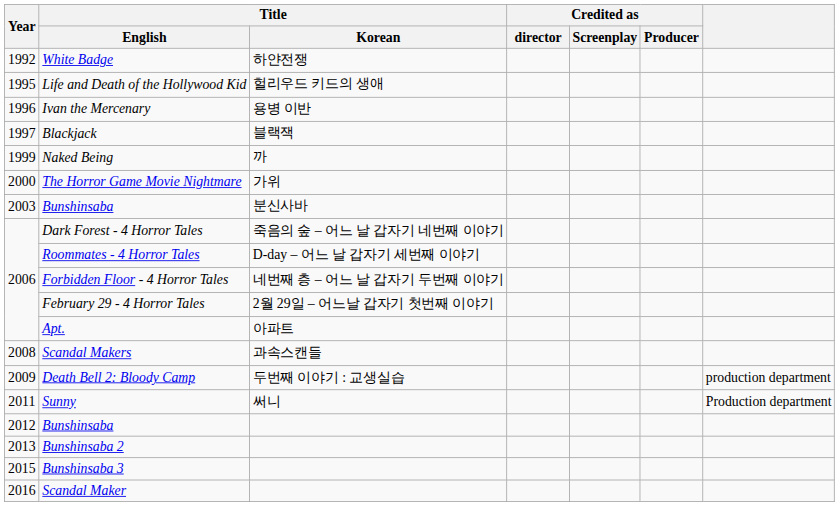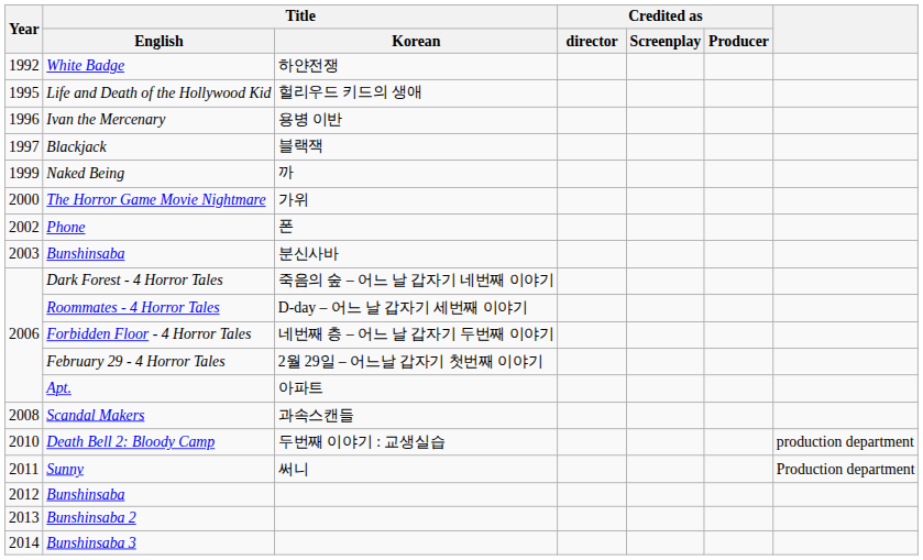+ row: 2002 | Phone | 폰
Death Bell 2: Bloody Camp | Year: 2009 -> 2010
Bunshinsaba 3 | Year: 2015 -> 2014
- row: 2016 | Scandal Maker
